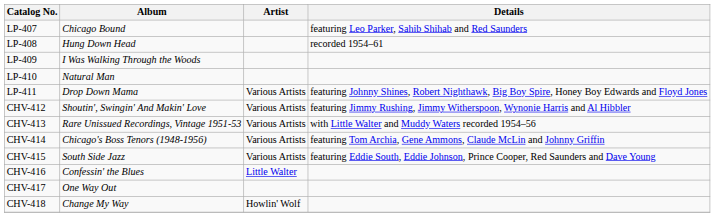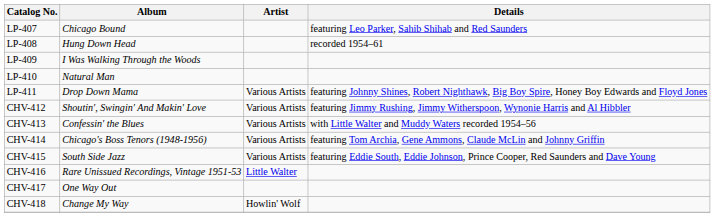CHV-413 | Album: Rare Unissued Recordings, Vintage 1951-53 -> Confessin' the Blues
CHV-416 | Album: Confessin' the Blues -> Rare Unissued Recordings, Vintage 1951-53
